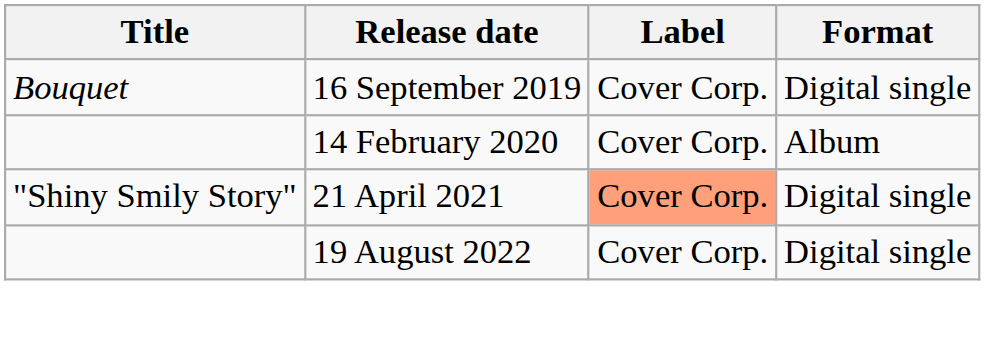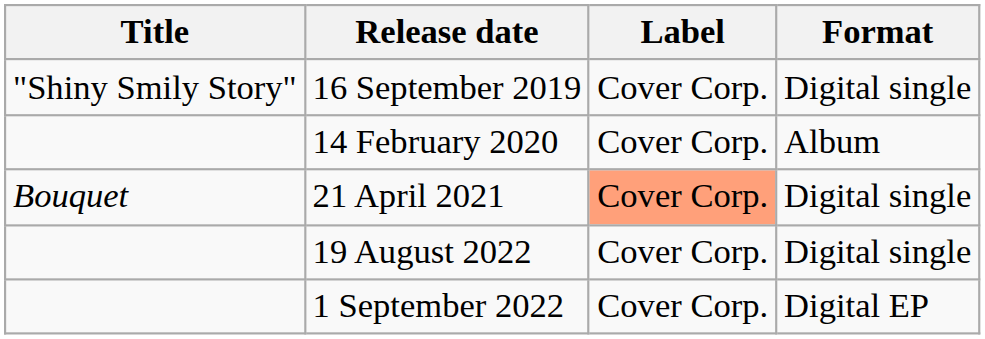16 September 2019 | Title: Bouquet -> "Shiny Smily Story"
21 April 2021 | Title: "Shiny Smily Story" -> Bouquet
+ row: 1 September 2022 | Cover Corp. | Digital EP
